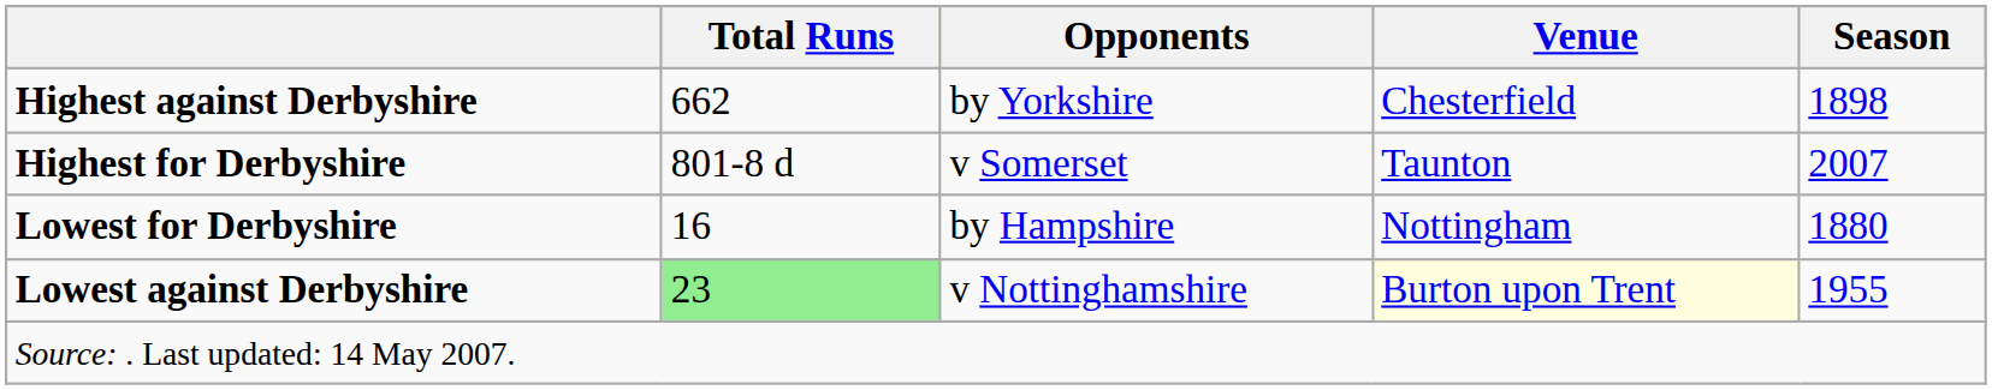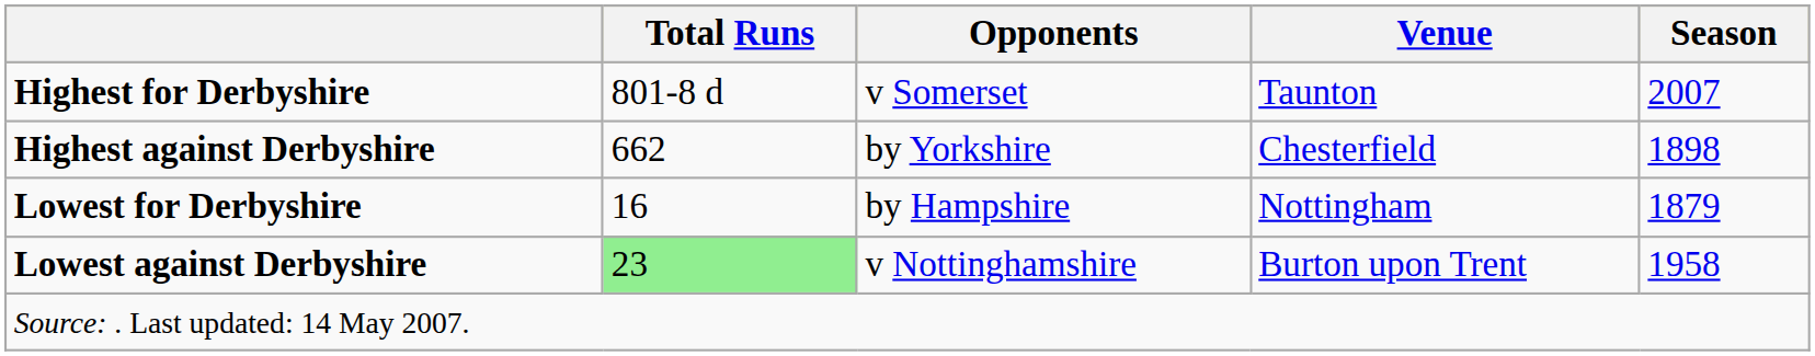rows swapped: Highest for Derbyshire <-> Highest against Derbyshire
Lowest for Derbyshire | Season: 1880 -> 1879
Lowest against Derbyshire | Venue: lightyellow background -> no background
Lowest against Derbyshire | Season: 1955 -> 1958
